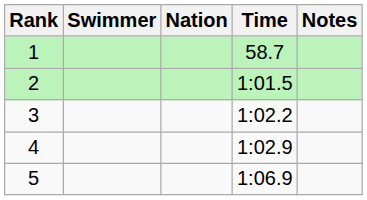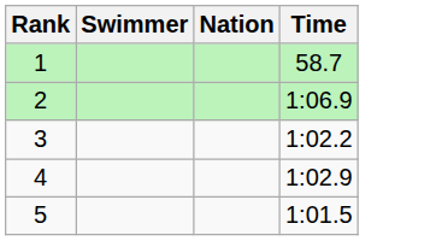- column: Notes
2 | Time: 1:01.5 -> 1:06.9
5 | Time: 1:06.9 -> 1:01.5
